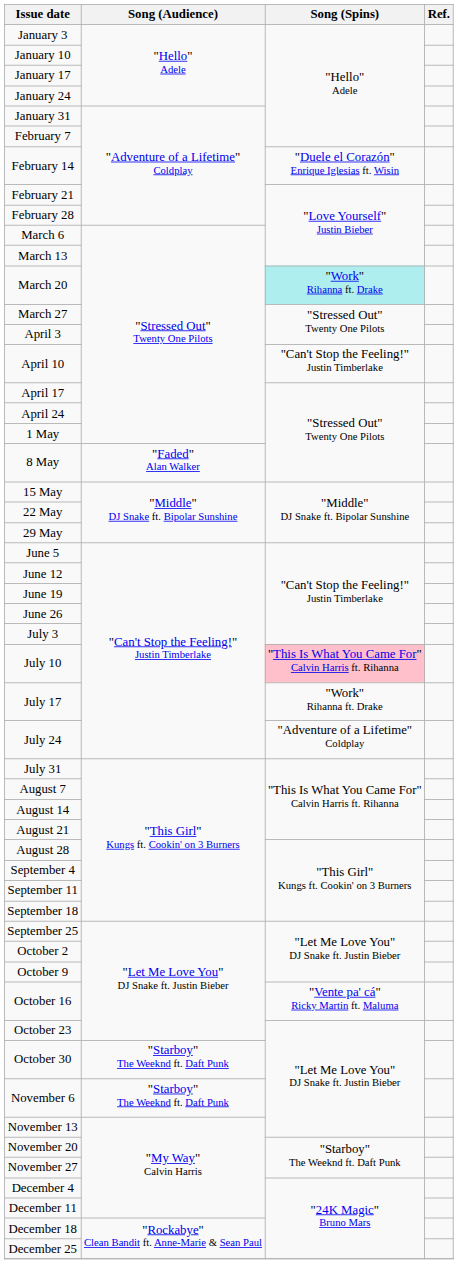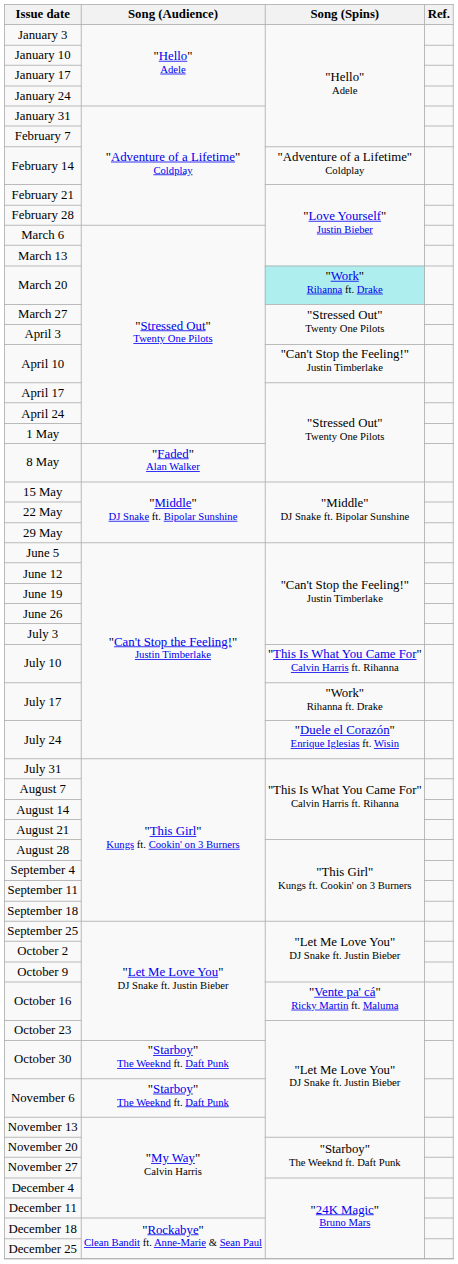February 14 | Song (Spins): "Duele el Corazón" Enrique Iglesias ft. Wisin -> "Adventure of a Lifetime" Coldplay
July 10 | Song (Spins): pink background -> no background
July 24 | Song (Spins): "Adventure of a Lifetime" Coldplay -> "Duele el Corazón" Enrique Iglesias ft. Wisin
